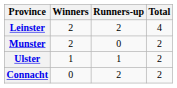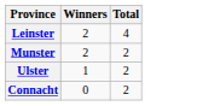- column: Runners-up | 2 | 0 | 1 | 2
